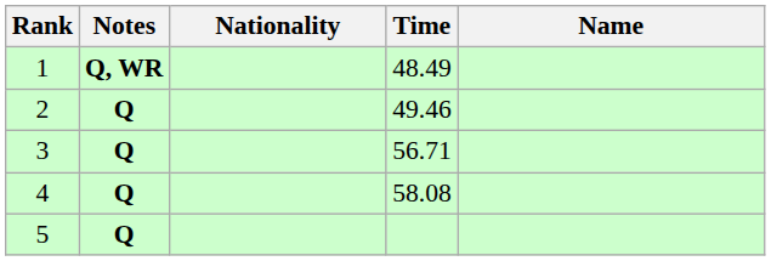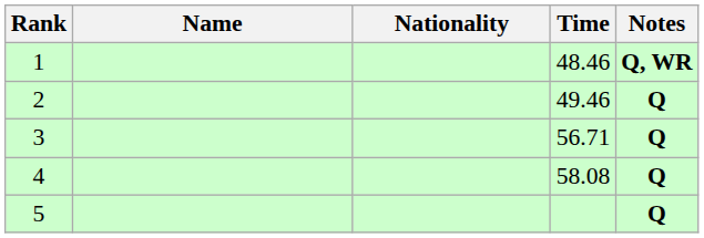columns swapped: Name <-> Notes
1 | Time: 48.49 -> 48.46
